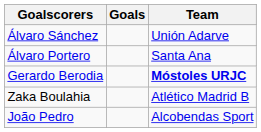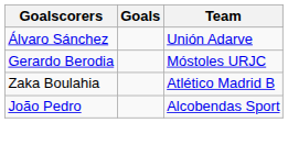- row: Álvaro Portero | Santa Ana
Gerardo Berodia | Team: bold -> normal
